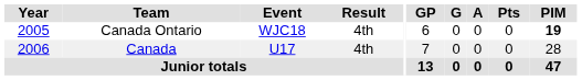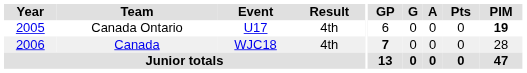Canada Ontario | Event: WJC18 -> U17
Canada | Event: U17 -> WJC18
Canada | GP: normal -> bold
